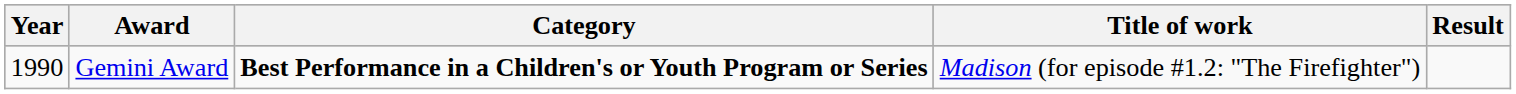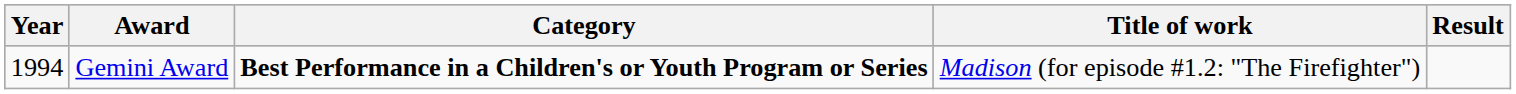Gemini Award | Year: 1990 -> 1994
